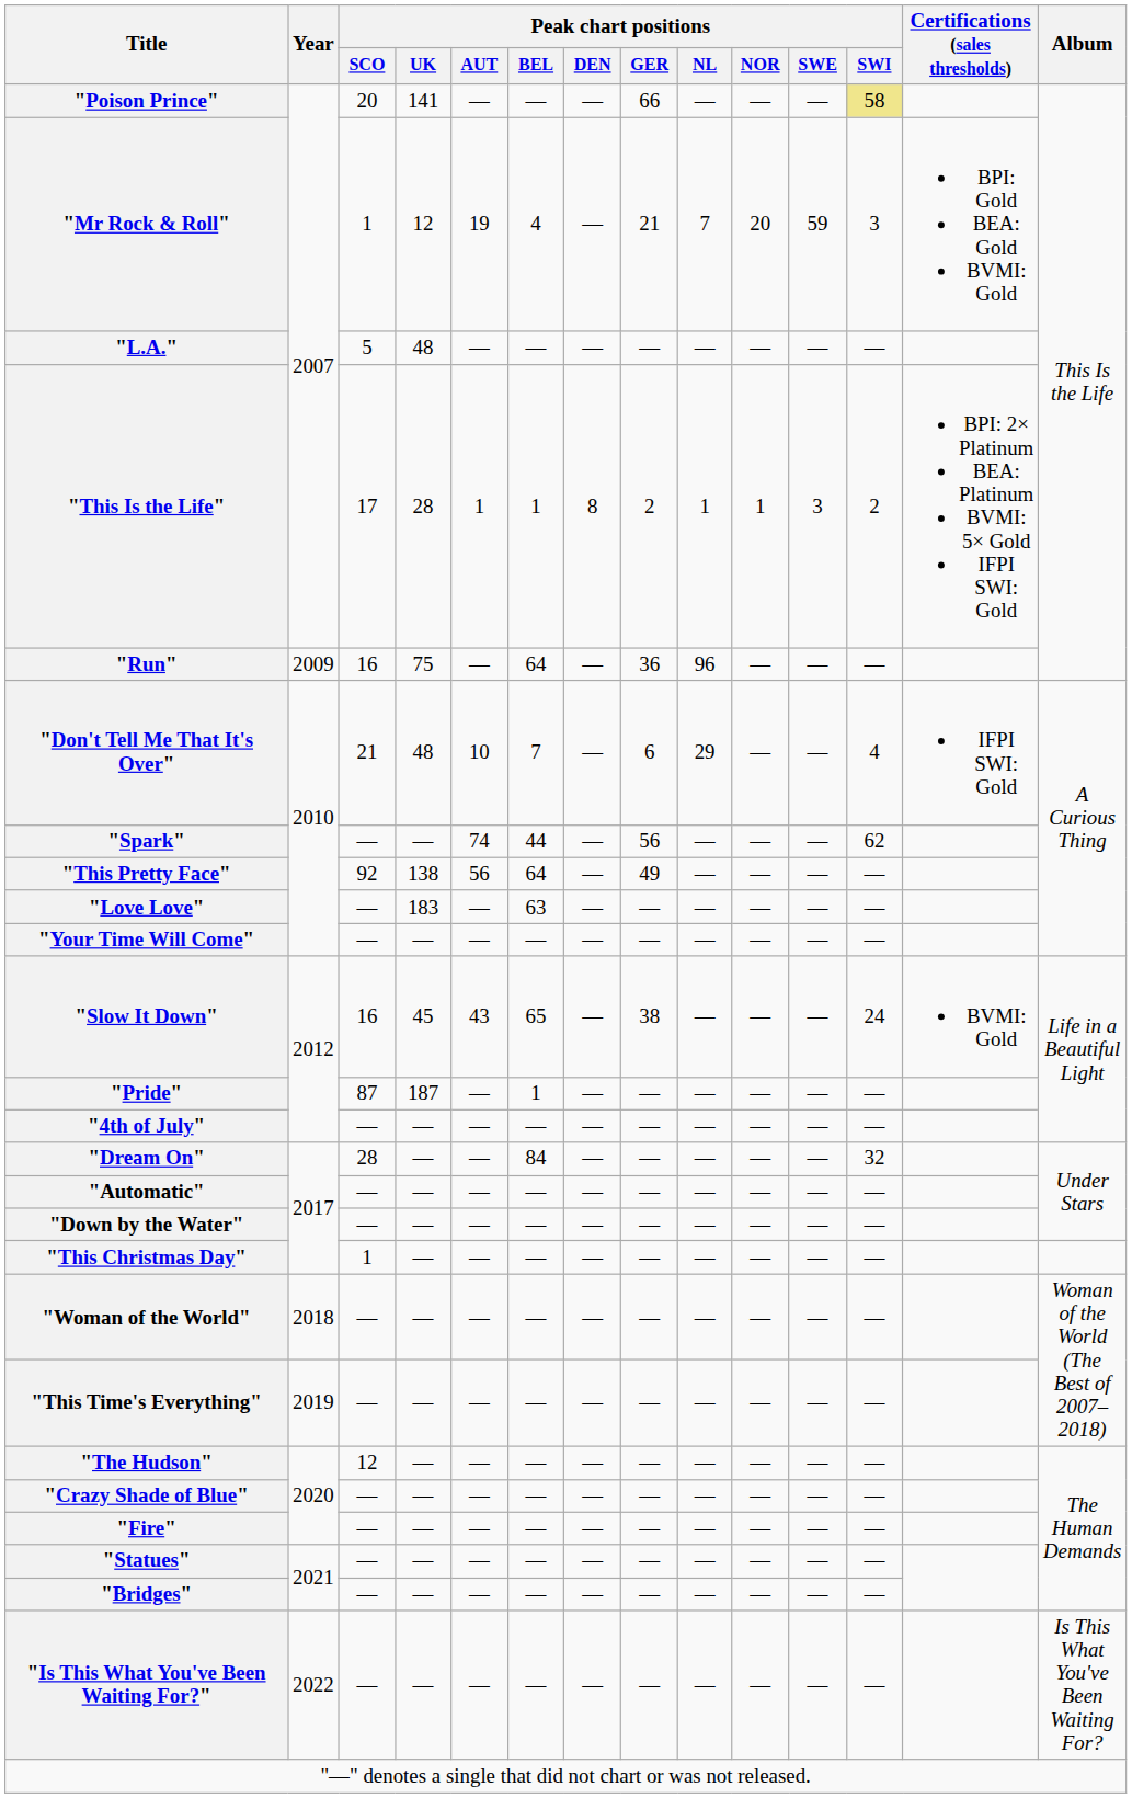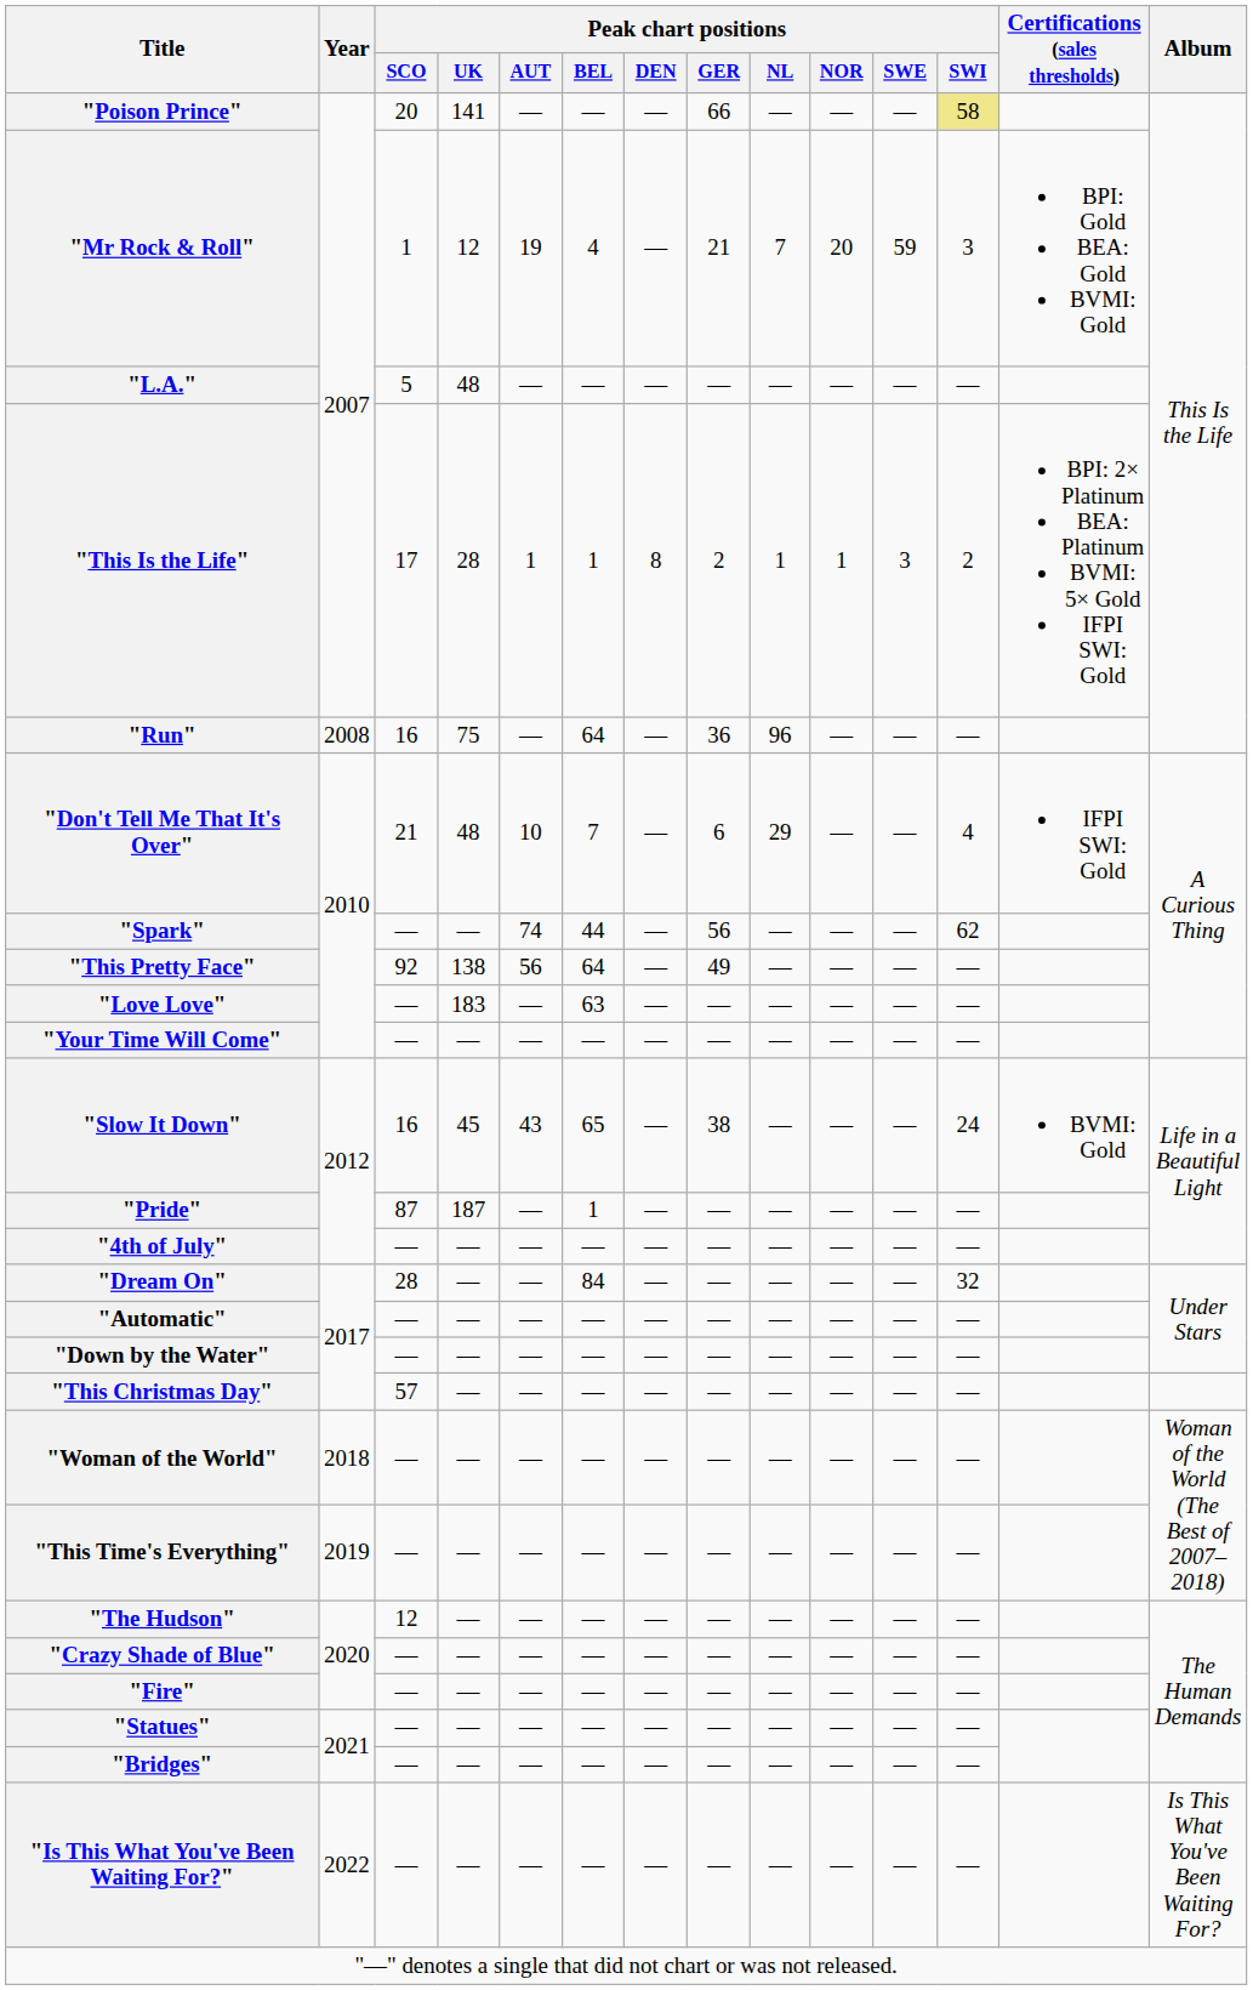"Run" | Year: 2009 -> 2008
"This Christmas Day" | Peak chart positions / SCO: 1 -> 57
